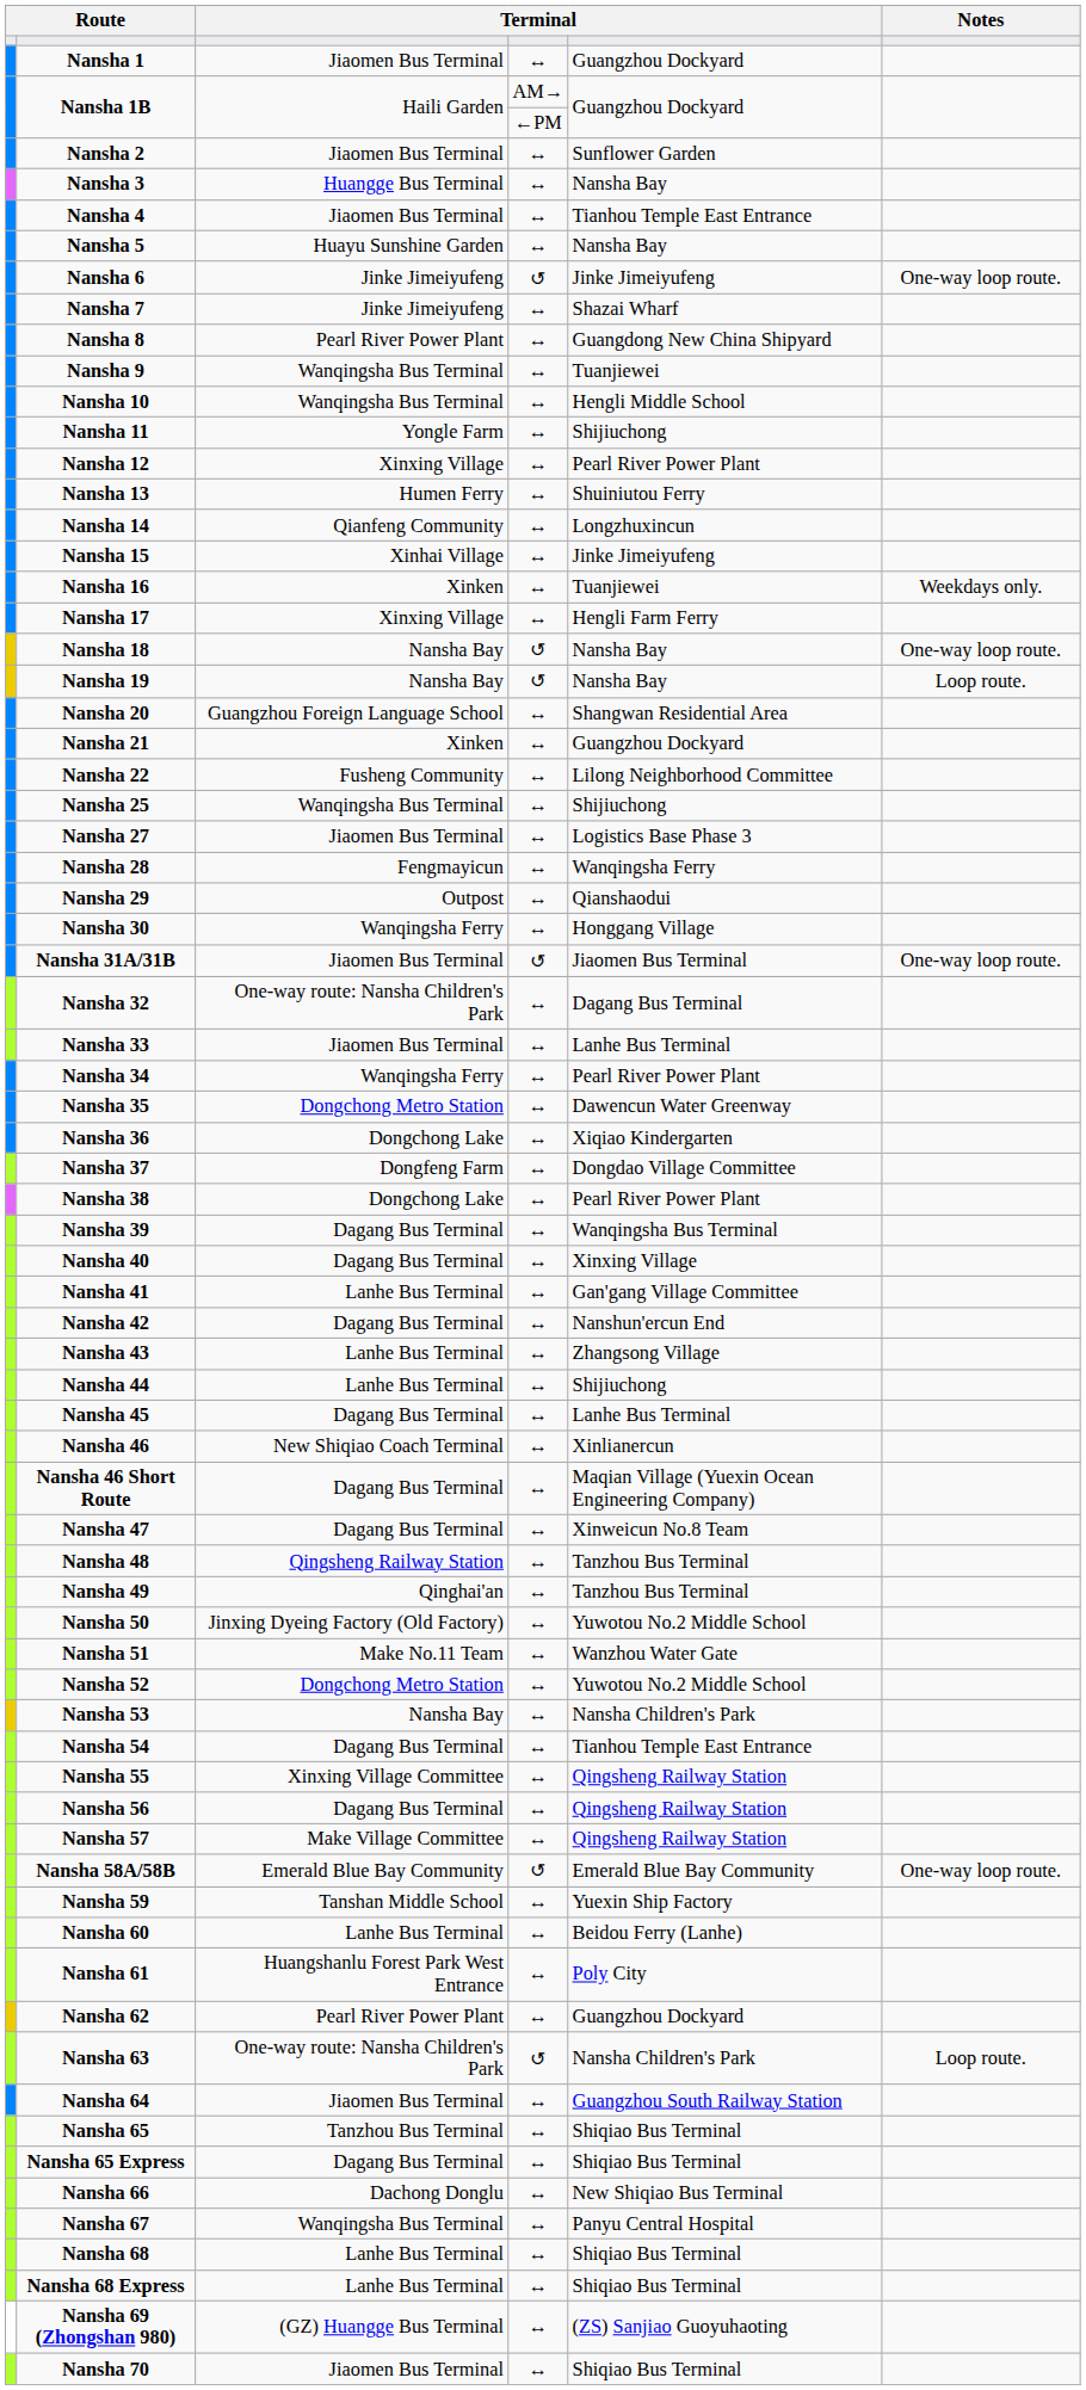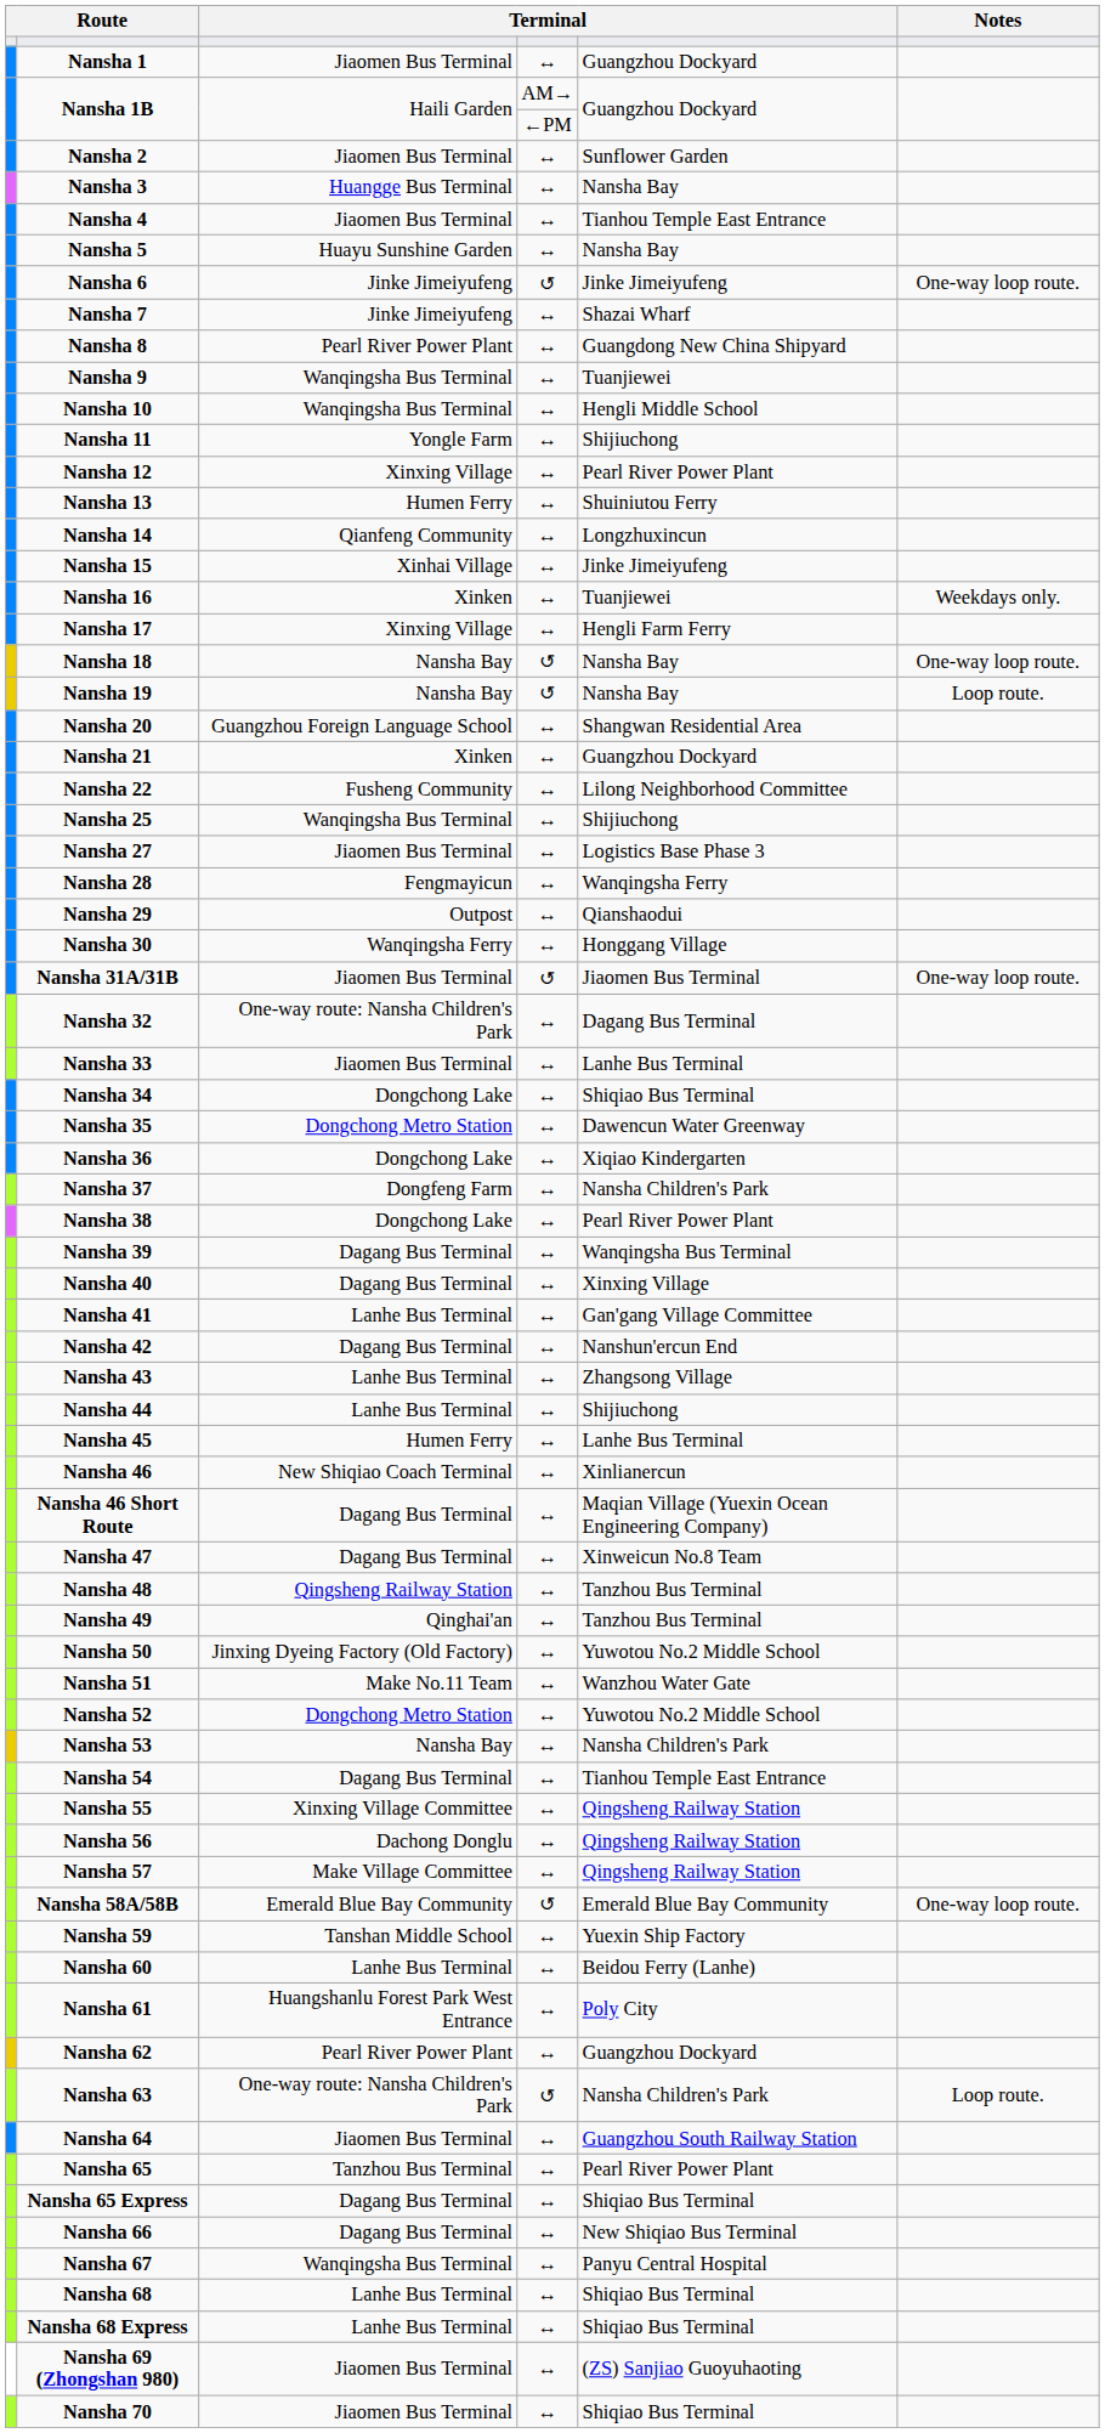Nansha 34 | column 3: Wanqingsha Ferry -> Dongchong Lake
Nansha 34 | column 5: Pearl River Power Plant -> Shiqiao Bus Terminal
Nansha 37 | column 5: Dongdao Village Committee -> Nansha Children's Park
Nansha 45 | column 3: Dagang Bus Terminal -> Humen Ferry
Nansha 56 | column 3: Dagang Bus Terminal -> Dachong Donglu
Nansha 65 | column 5: Shiqiao Bus Terminal -> Pearl River Power Plant
Nansha 66 | column 3: Dachong Donglu -> Dagang Bus Terminal
Nansha 69 (Zhongshan 980) | column 3: (GZ) Huangge Bus Terminal -> Jiaomen Bus Terminal
